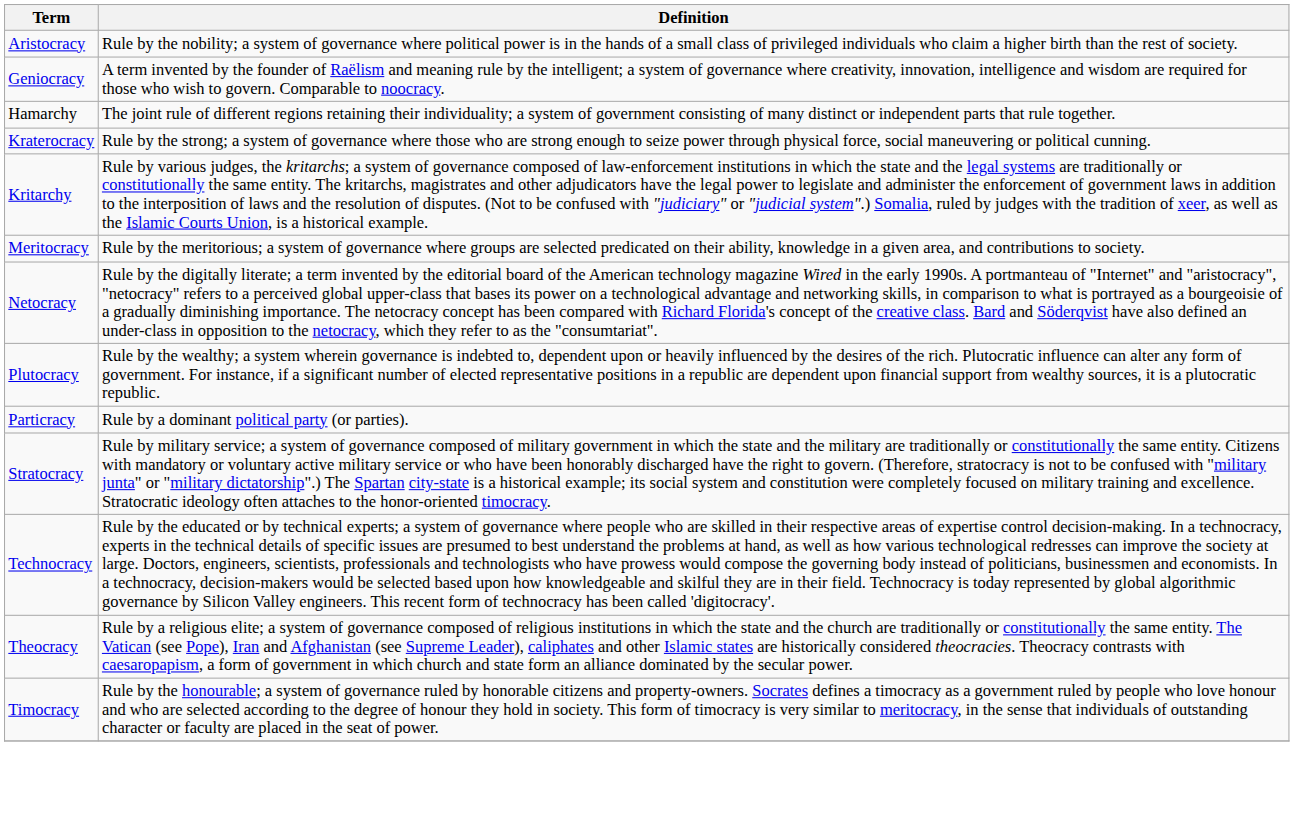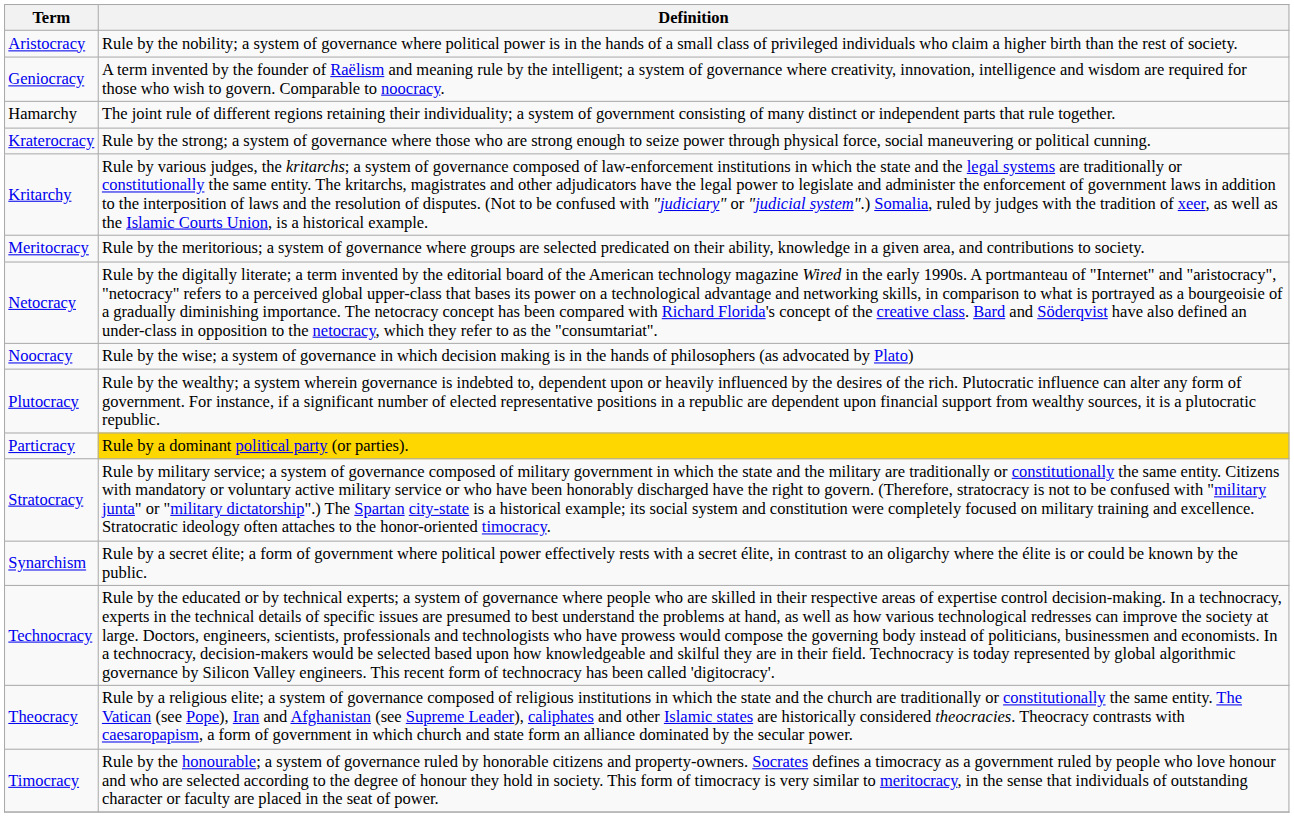+ row: Noocracy | Rule by the wise; a system of governance in which decision making is in the hands of philosophers (as advocated by Plato)
Particracy | Definition: no background -> gold background
+ row: Synarchism | Rule by a secret élite; a form of government where political power effectively rests with a secret élite, in contrast to an oligarchy where the élite is or could be known by the public.
